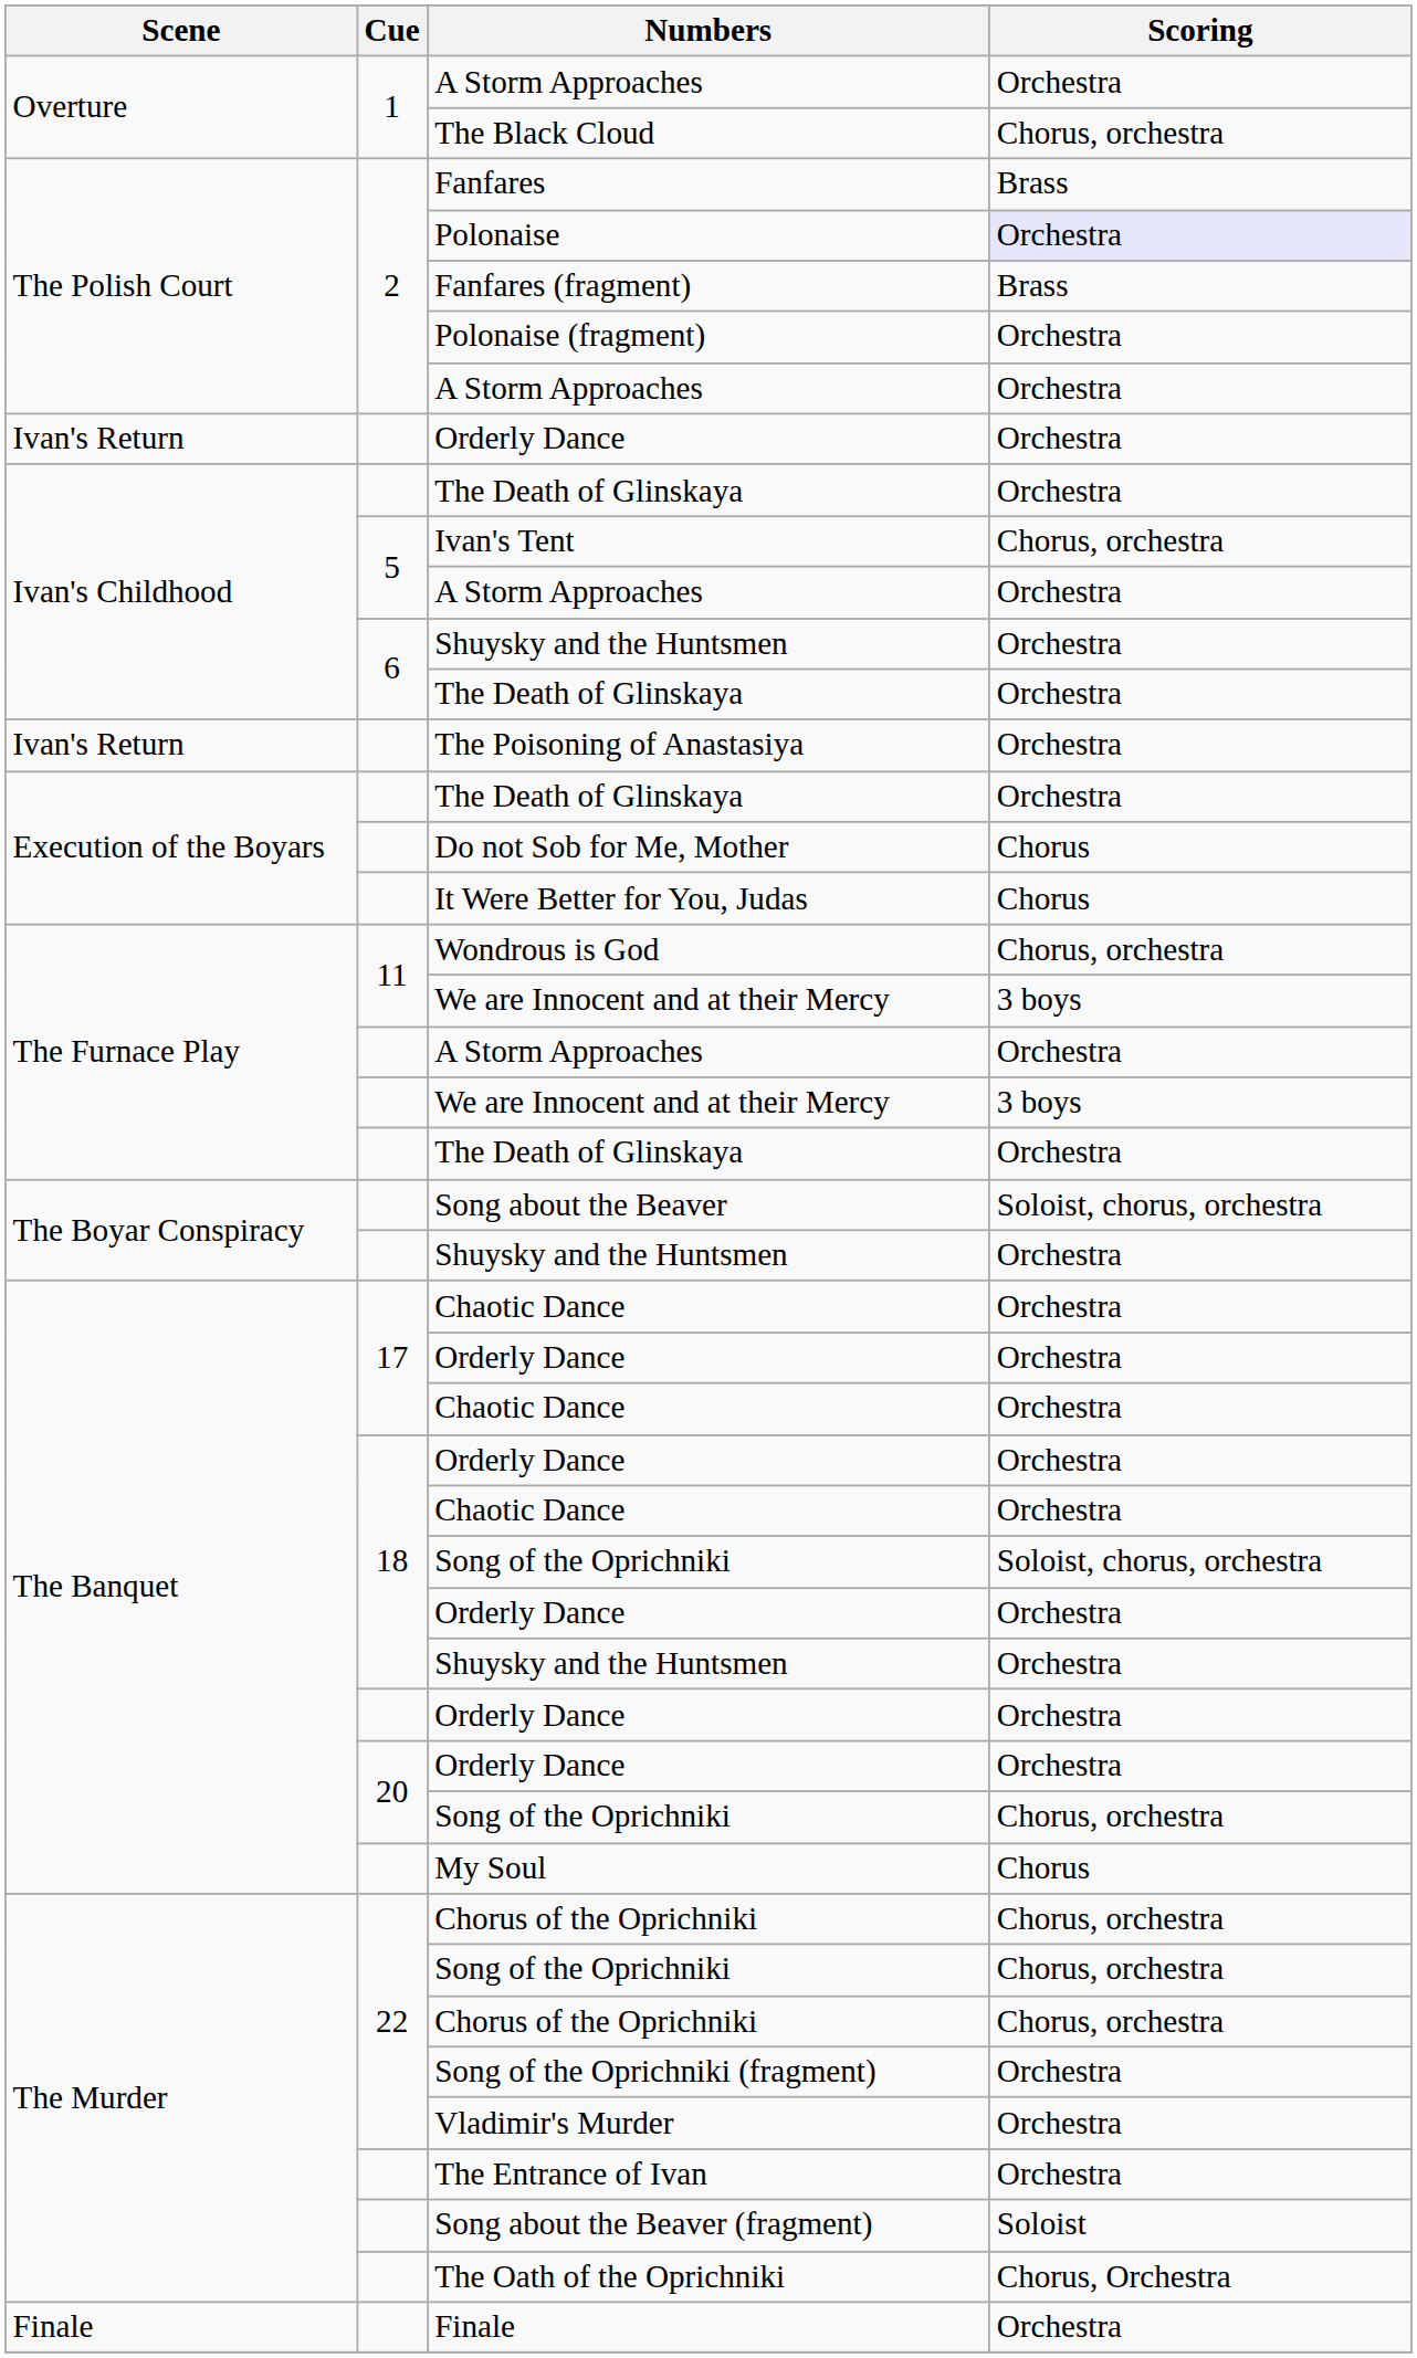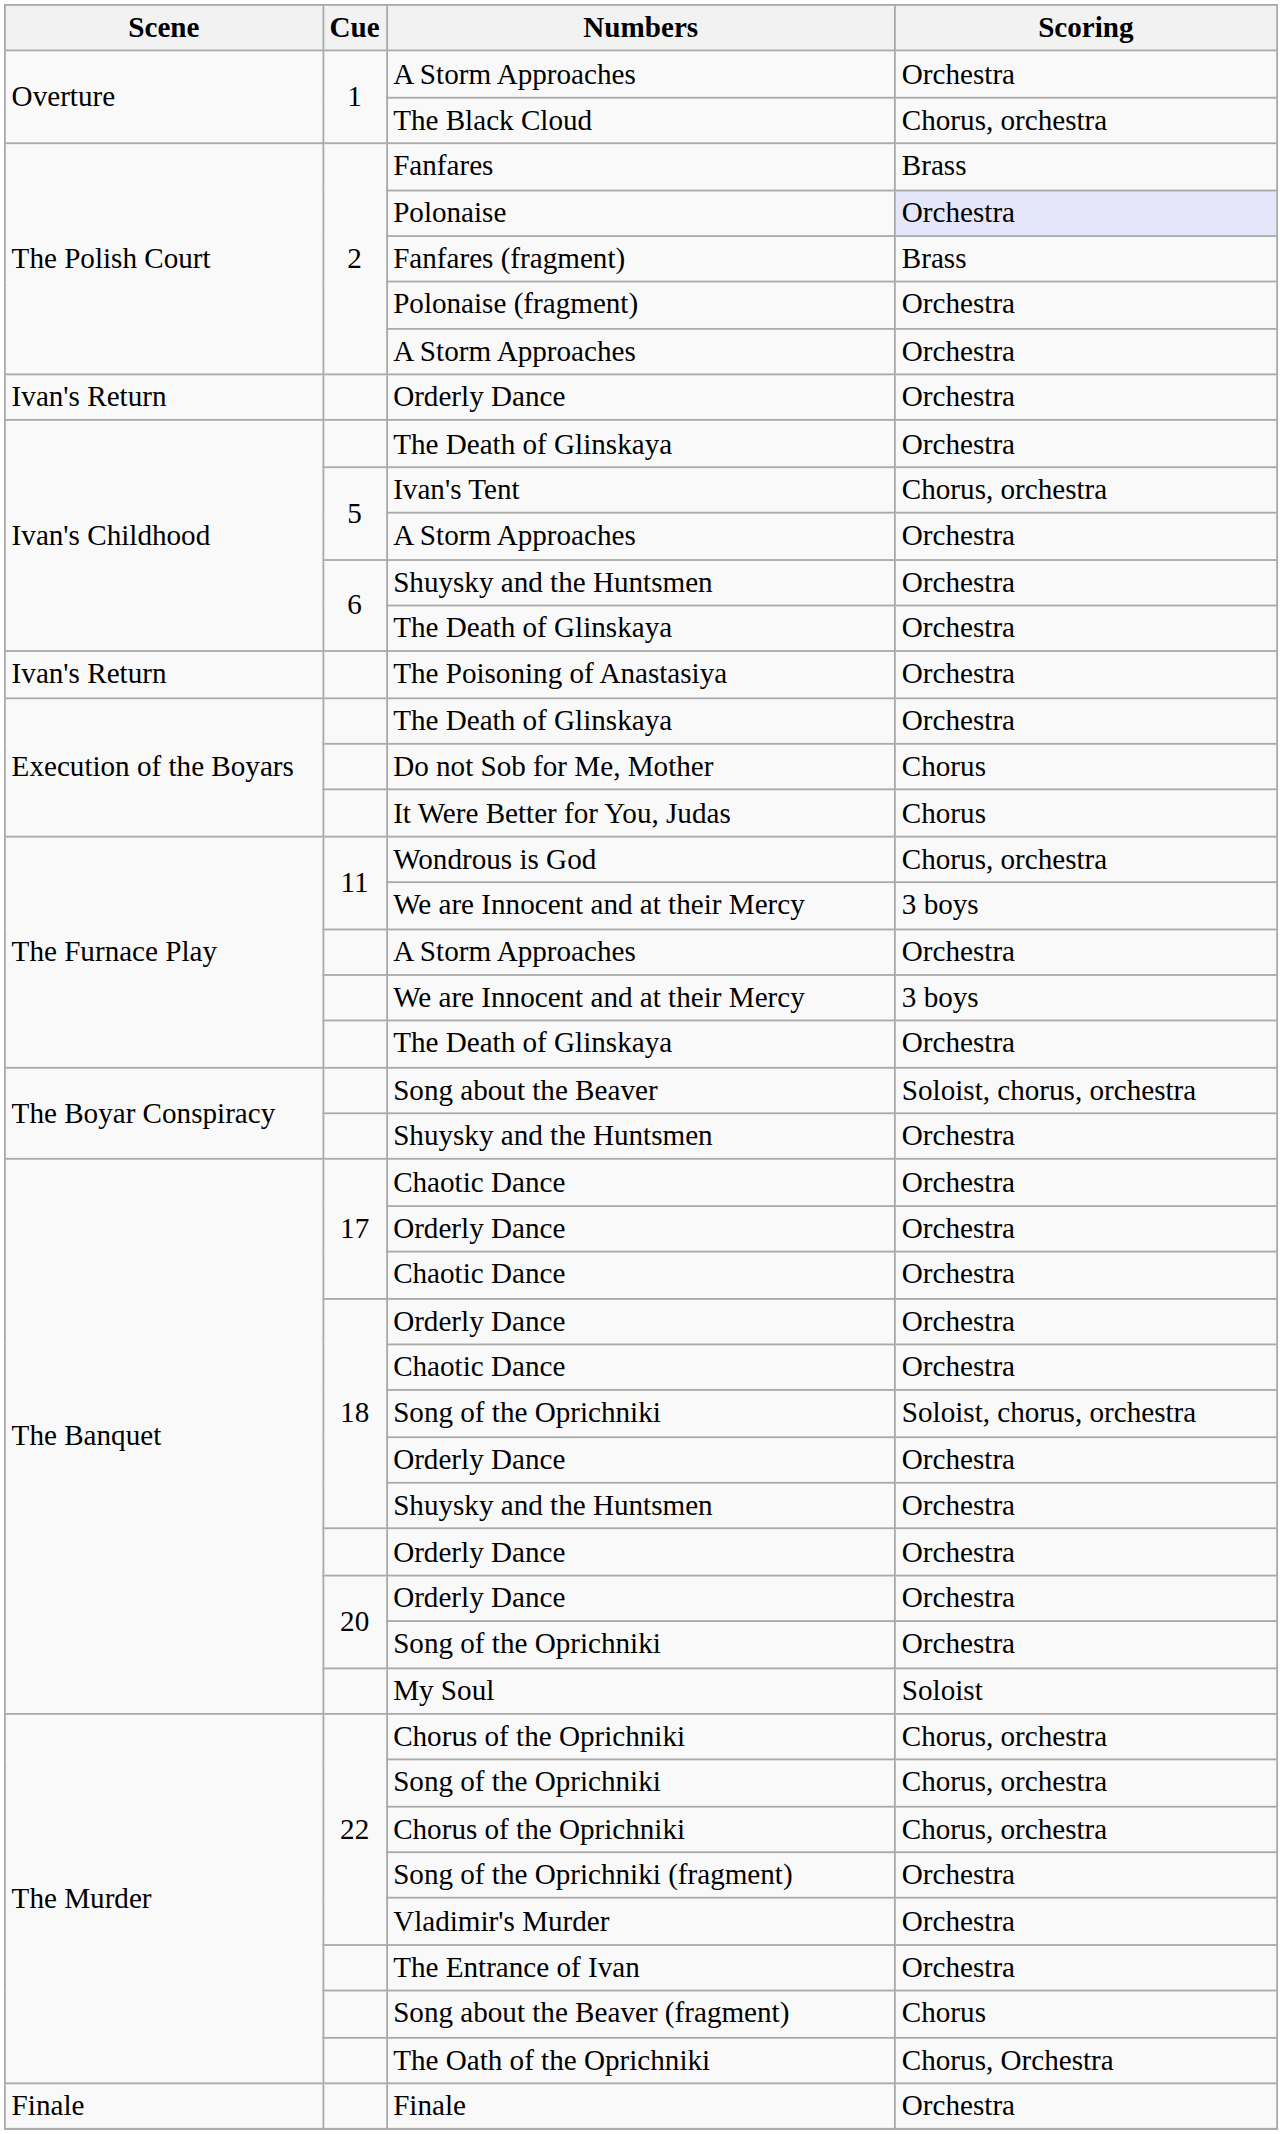20 / Song of the Oprichniki | Scoring: Chorus, orchestra -> Orchestra
My Soul | Scoring: Chorus -> Soloist
Song about the Beaver (fragment) | Scoring: Soloist -> Chorus
